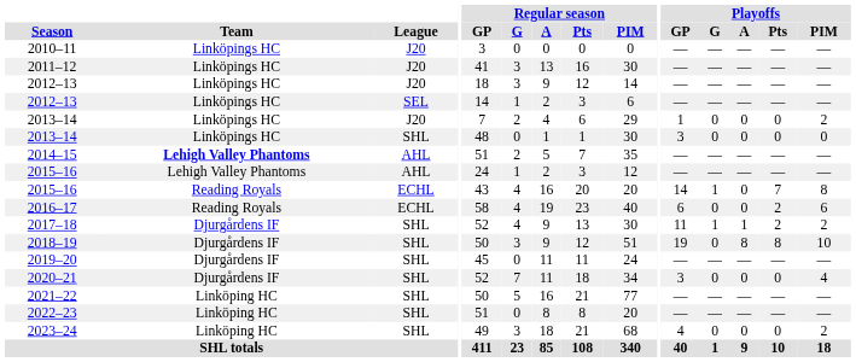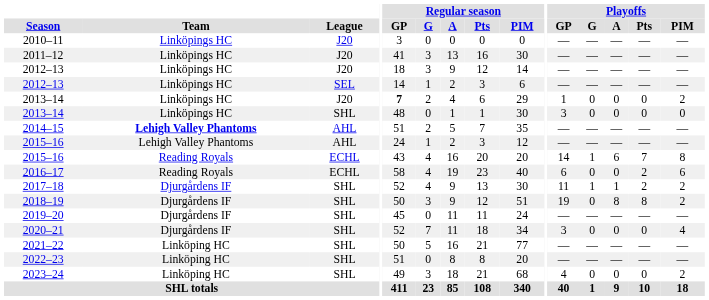2013–14 / J20 | Regular season / GP: normal -> bold
2015–16 / ECHL | Playoffs / A: 0 -> 6
2018–19 | Playoffs / PIM: 10 -> 2
